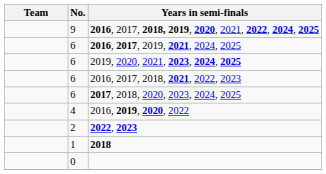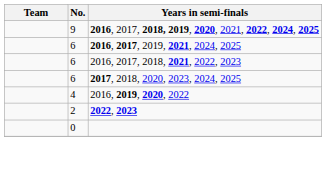- row: 6 | 2019, 2020, 2021, 2023, 2024, 2025
- row: 1 | 2018
